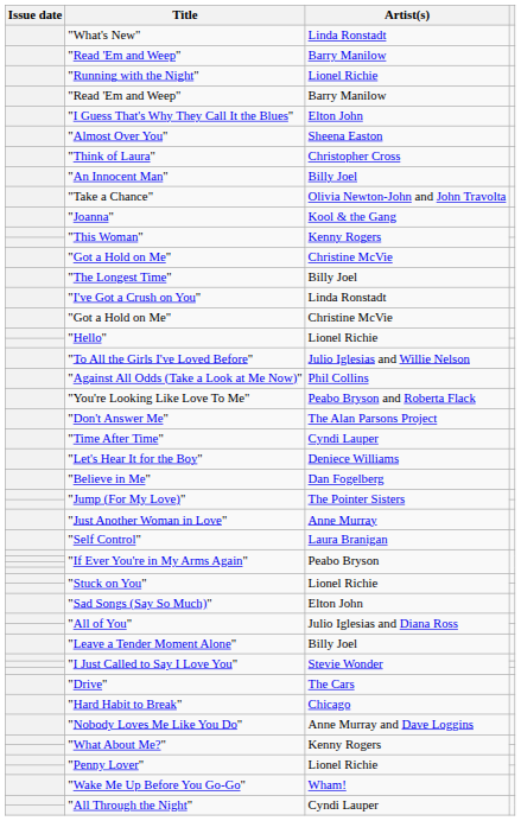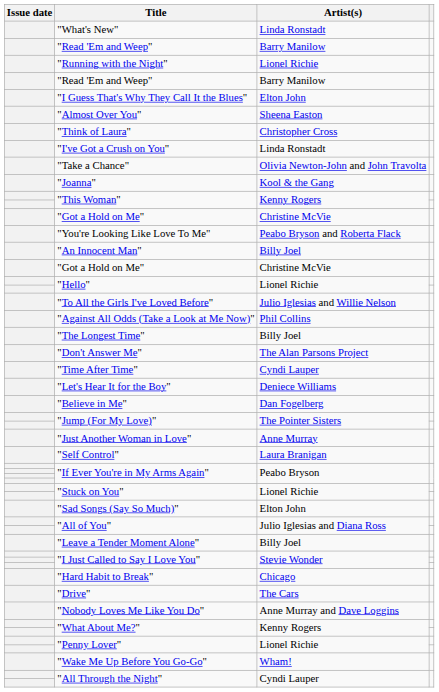rows swapped: "An Innocent Man" <-> "I've Got a Crush on You"
rows swapped: "You're Looking Like Love To Me" <-> "The Longest Time"
rows swapped: "Drive" <-> "Hard Habit to Break"
